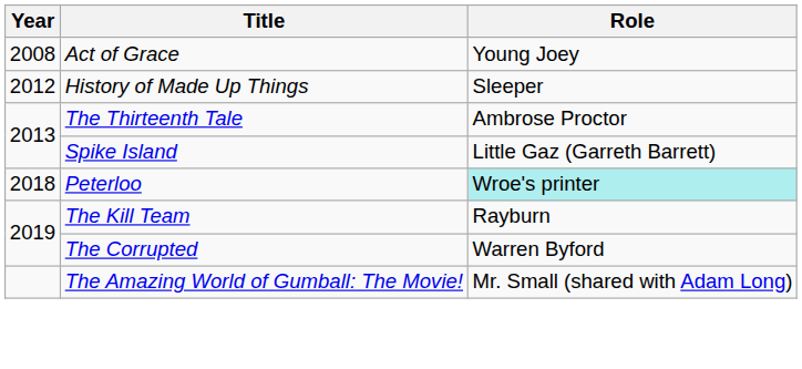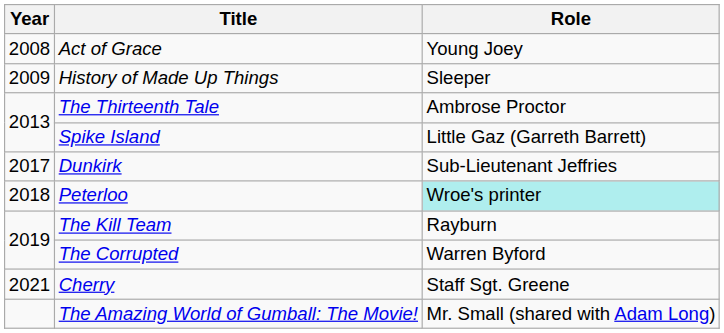History of Made Up Things | Year: 2012 -> 2009
+ row: 2017 | Dunkirk | Sub-Lieutenant Jeffries
+ row: 2021 | Cherry | Staff Sgt. Greene
